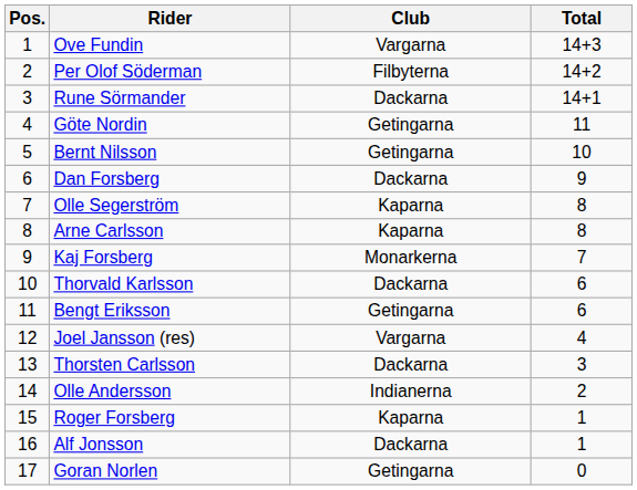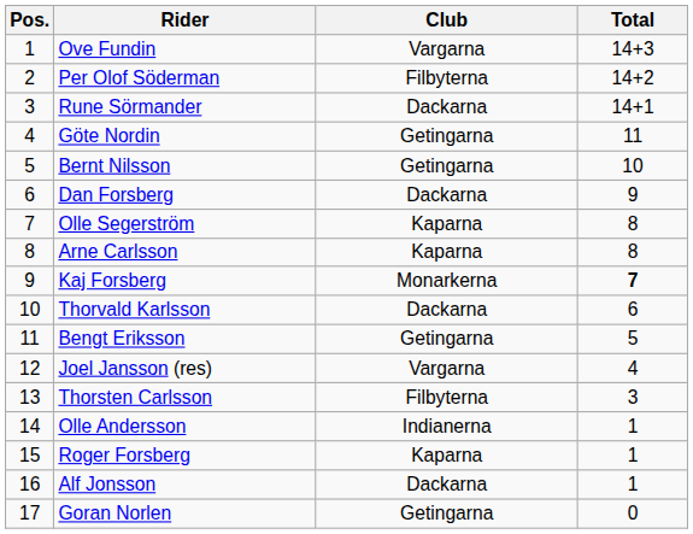Kaj Forsberg | Total: normal -> bold
Bengt Eriksson | Total: 6 -> 5
Thorsten Carlsson | Club: Dackarna -> Filbyterna
Olle Andersson | Total: 2 -> 1
